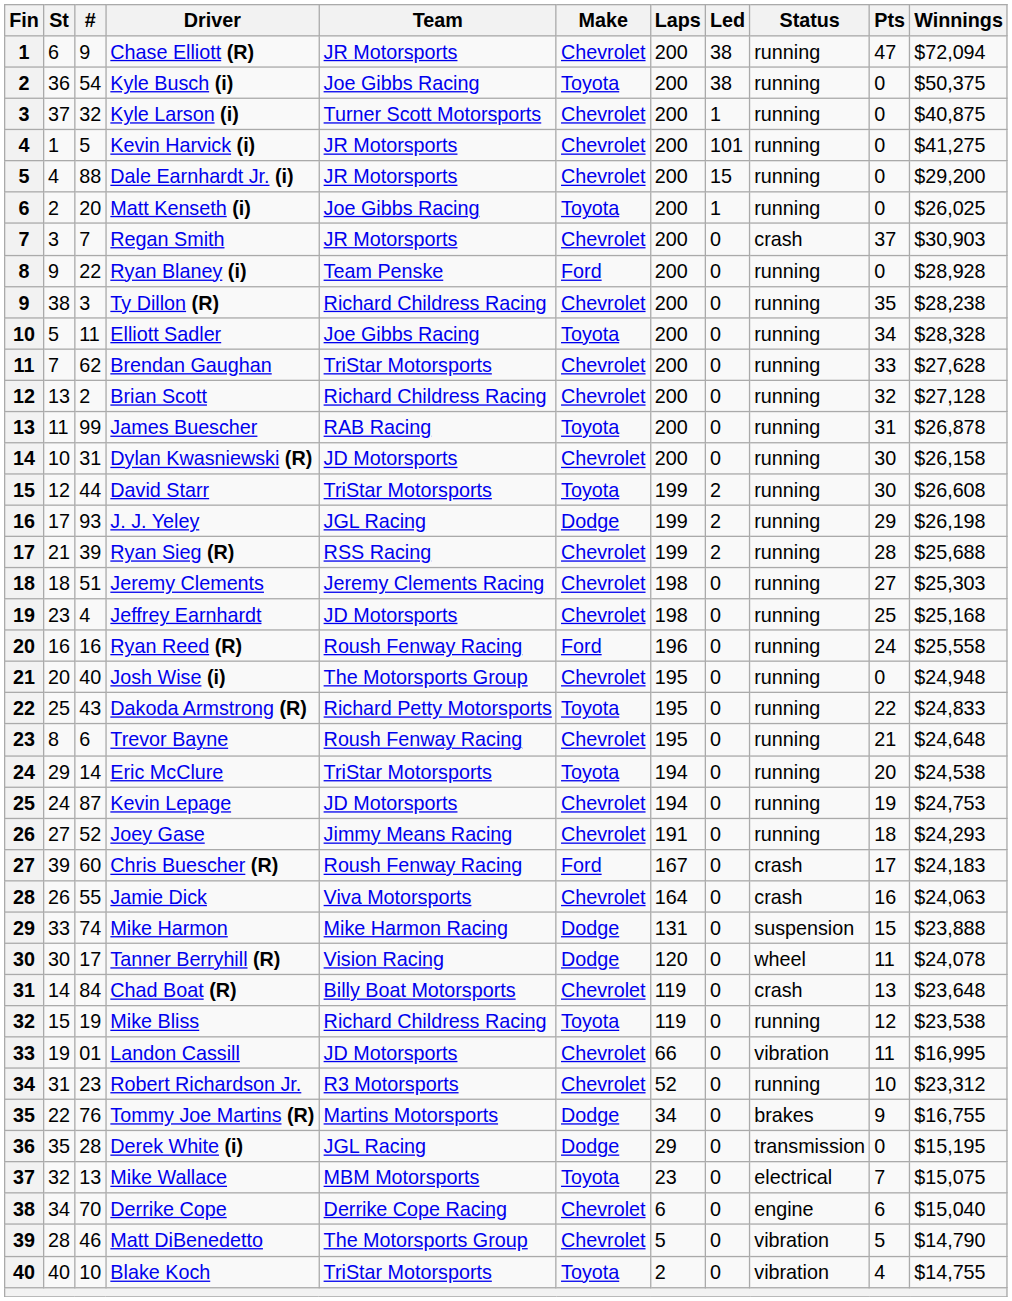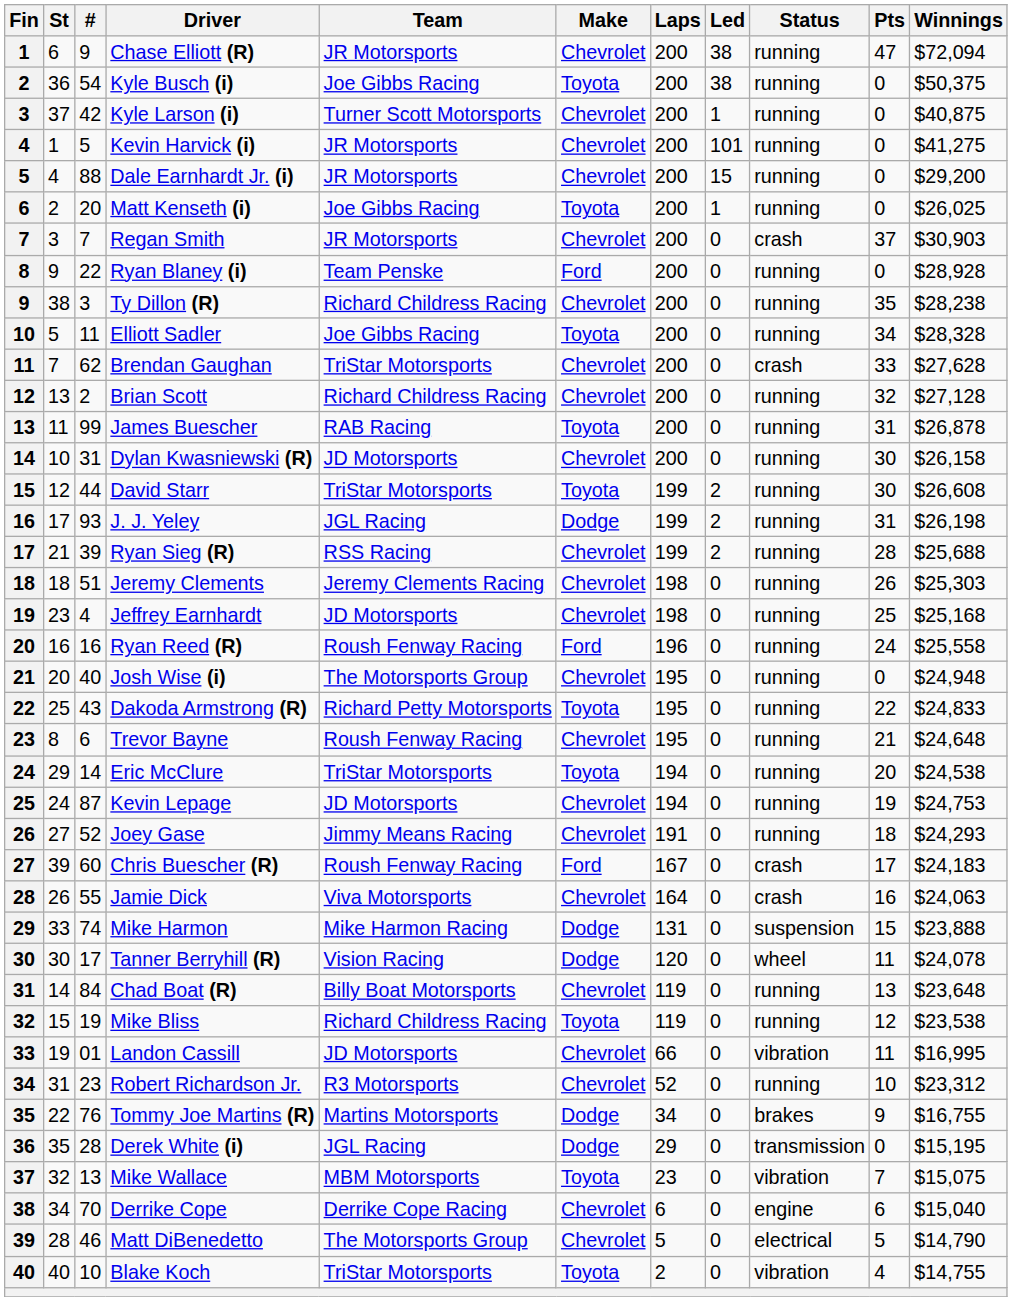Kyle Larson (i) | #: 32 -> 42
Brendan Gaughan | Status: running -> crash
J. J. Yeley | Pts: 29 -> 31
Jeremy Clements | Pts: 27 -> 26
Chad Boat (R) | Status: crash -> running
Mike Wallace | Status: electrical -> vibration
Matt DiBenedetto | Status: vibration -> electrical
